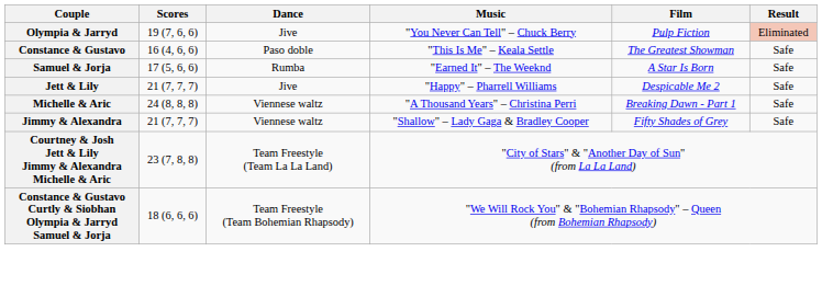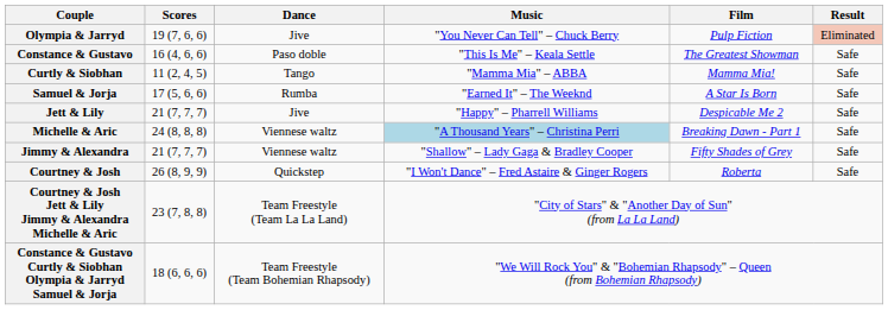+ row: Curtly & Siobhan | 11 (2, 4, 5) | Tango | "Mamma Mia" – ABBA | Mamma Mia! | Safe
Michelle & Aric | Music: no background -> lightblue background
+ row: Courtney & Josh | 26 (8, 9, 9) | Quickstep | "I Won't Dance" – Fred Astaire & Ginger Rogers | Roberta | Safe
